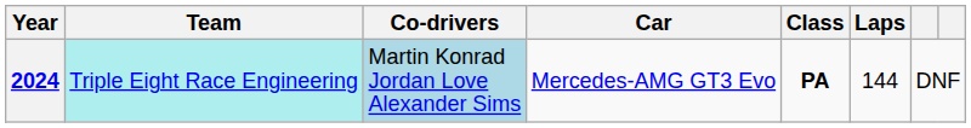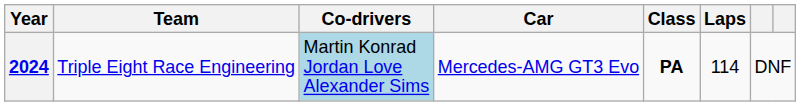2024 | Team: paleturquoise background -> no background
2024 | Laps: 144 -> 114
